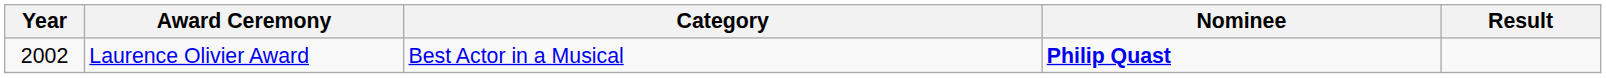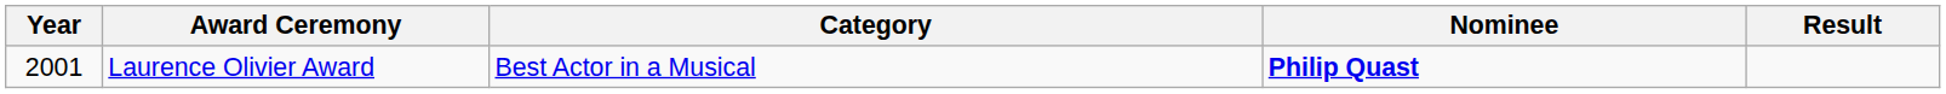Laurence Olivier Award | Year: 2002 -> 2001
